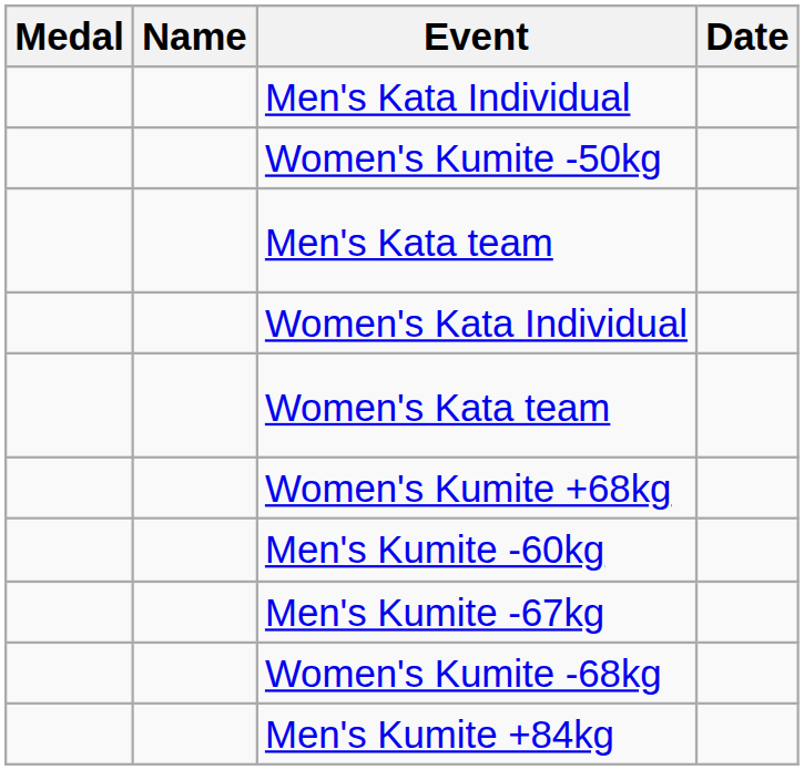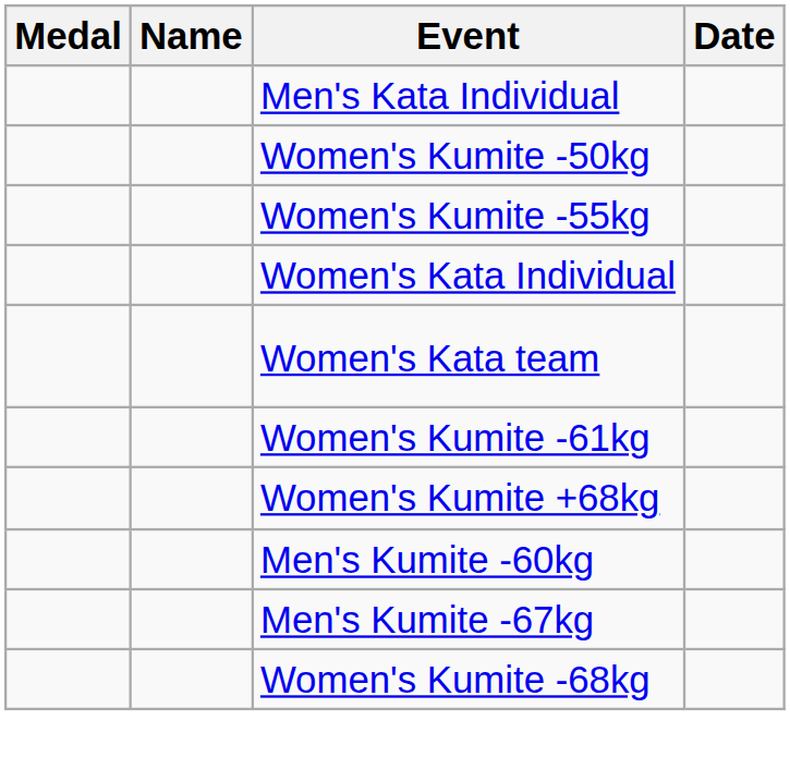+ row: Women's Kumite -55kg
- row: Men's Kata team
+ row: Women's Kumite -61kg
- row: Men's Kumite +84kg
